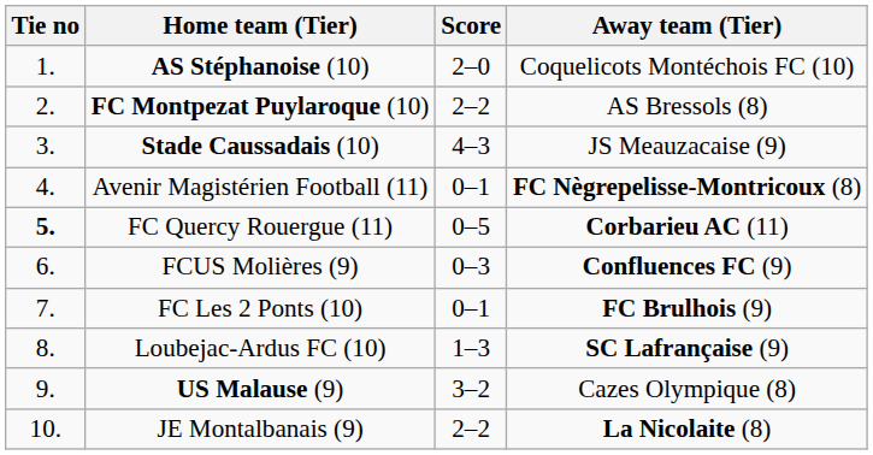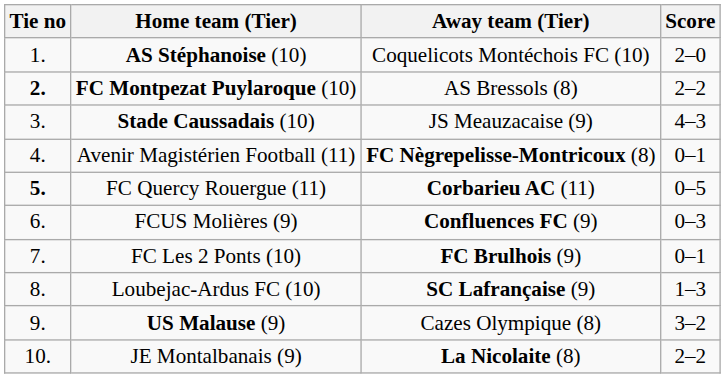columns swapped: Score <-> Away team (Tier)
FC Montpezat Puylaroque (10) | Tie no: normal -> bold
